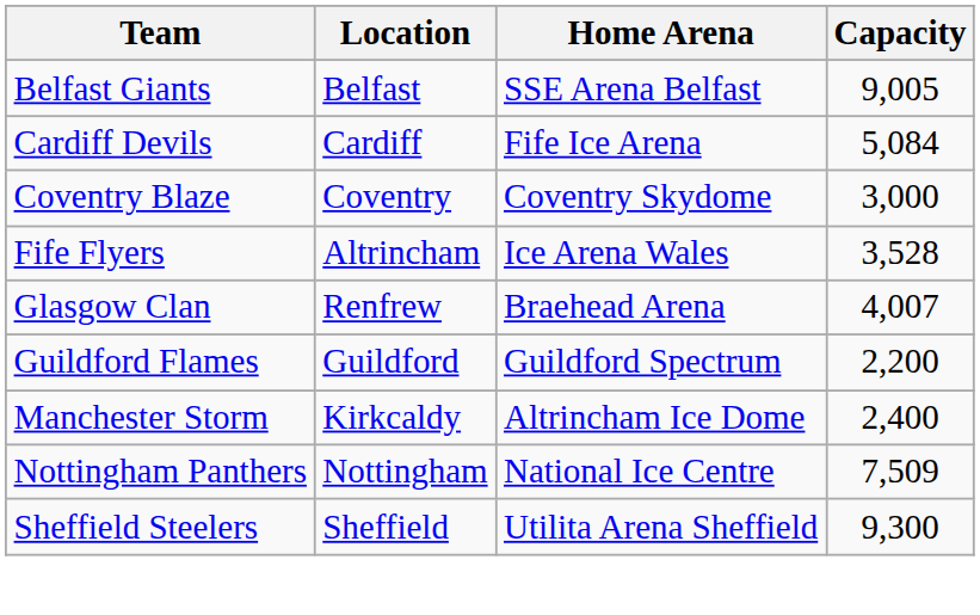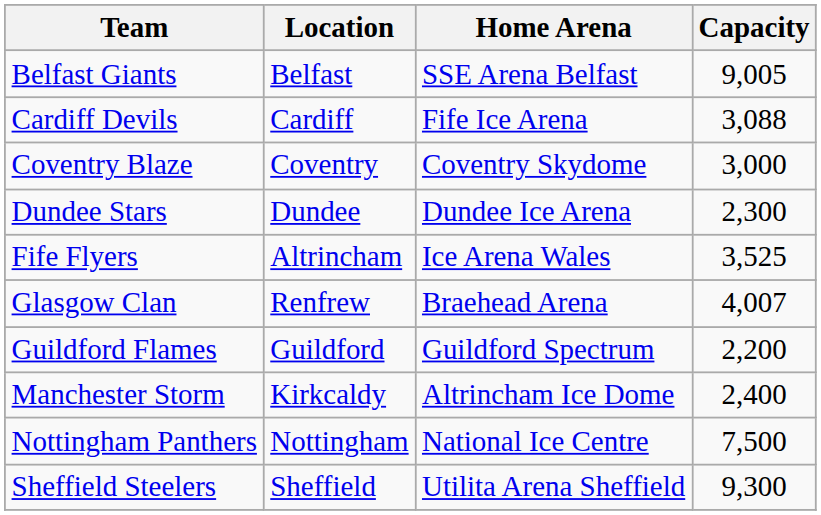Cardiff Devils | Capacity: 5,084 -> 3,088
+ row: Dundee Stars | Dundee | Dundee Ice Arena | 2,300
Fife Flyers | Capacity: 3,528 -> 3,525
Nottingham Panthers | Capacity: 7,509 -> 7,500
